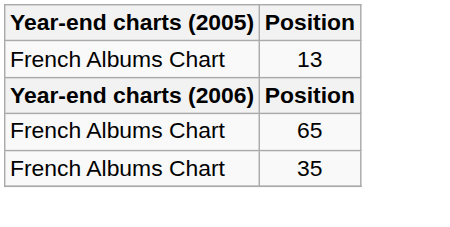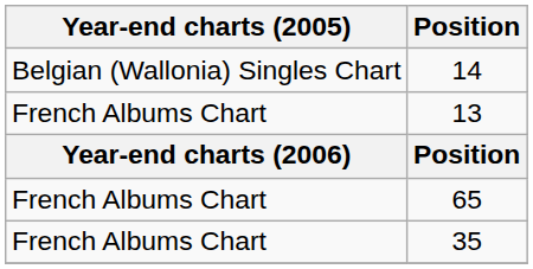+ row: Belgian (Wallonia) Singles Chart | 14
